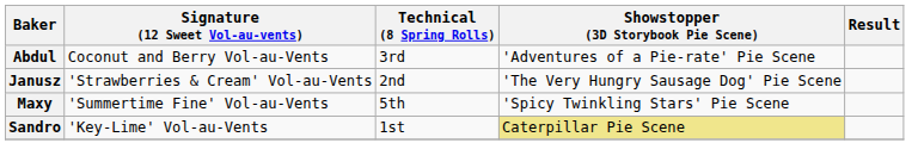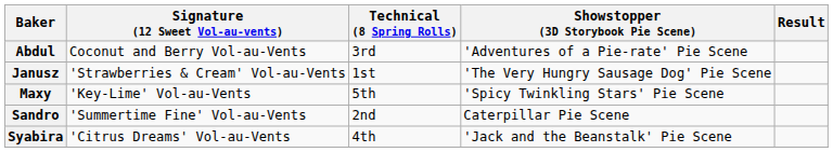Janusz | Technical (8 Spring Rolls): 2nd -> 1st
Maxy | Signature (12 Sweet Vol-au-vents): 'Summertime Fine' Vol-au-Vents -> 'Key-Lime' Vol-au-Vents
Sandro | Signature (12 Sweet Vol-au-vents): 'Key-Lime' Vol-au-Vents -> 'Summertime Fine' Vol-au-Vents
Sandro | Technical (8 Spring Rolls): 1st -> 2nd
Sandro | Showstopper (3D Storybook Pie Scene): khaki background -> no background
+ row: Syabira | 'Citrus Dreams' Vol-au-Vents | 4th | 'Jack and the Beanstalk' Pie Scene
